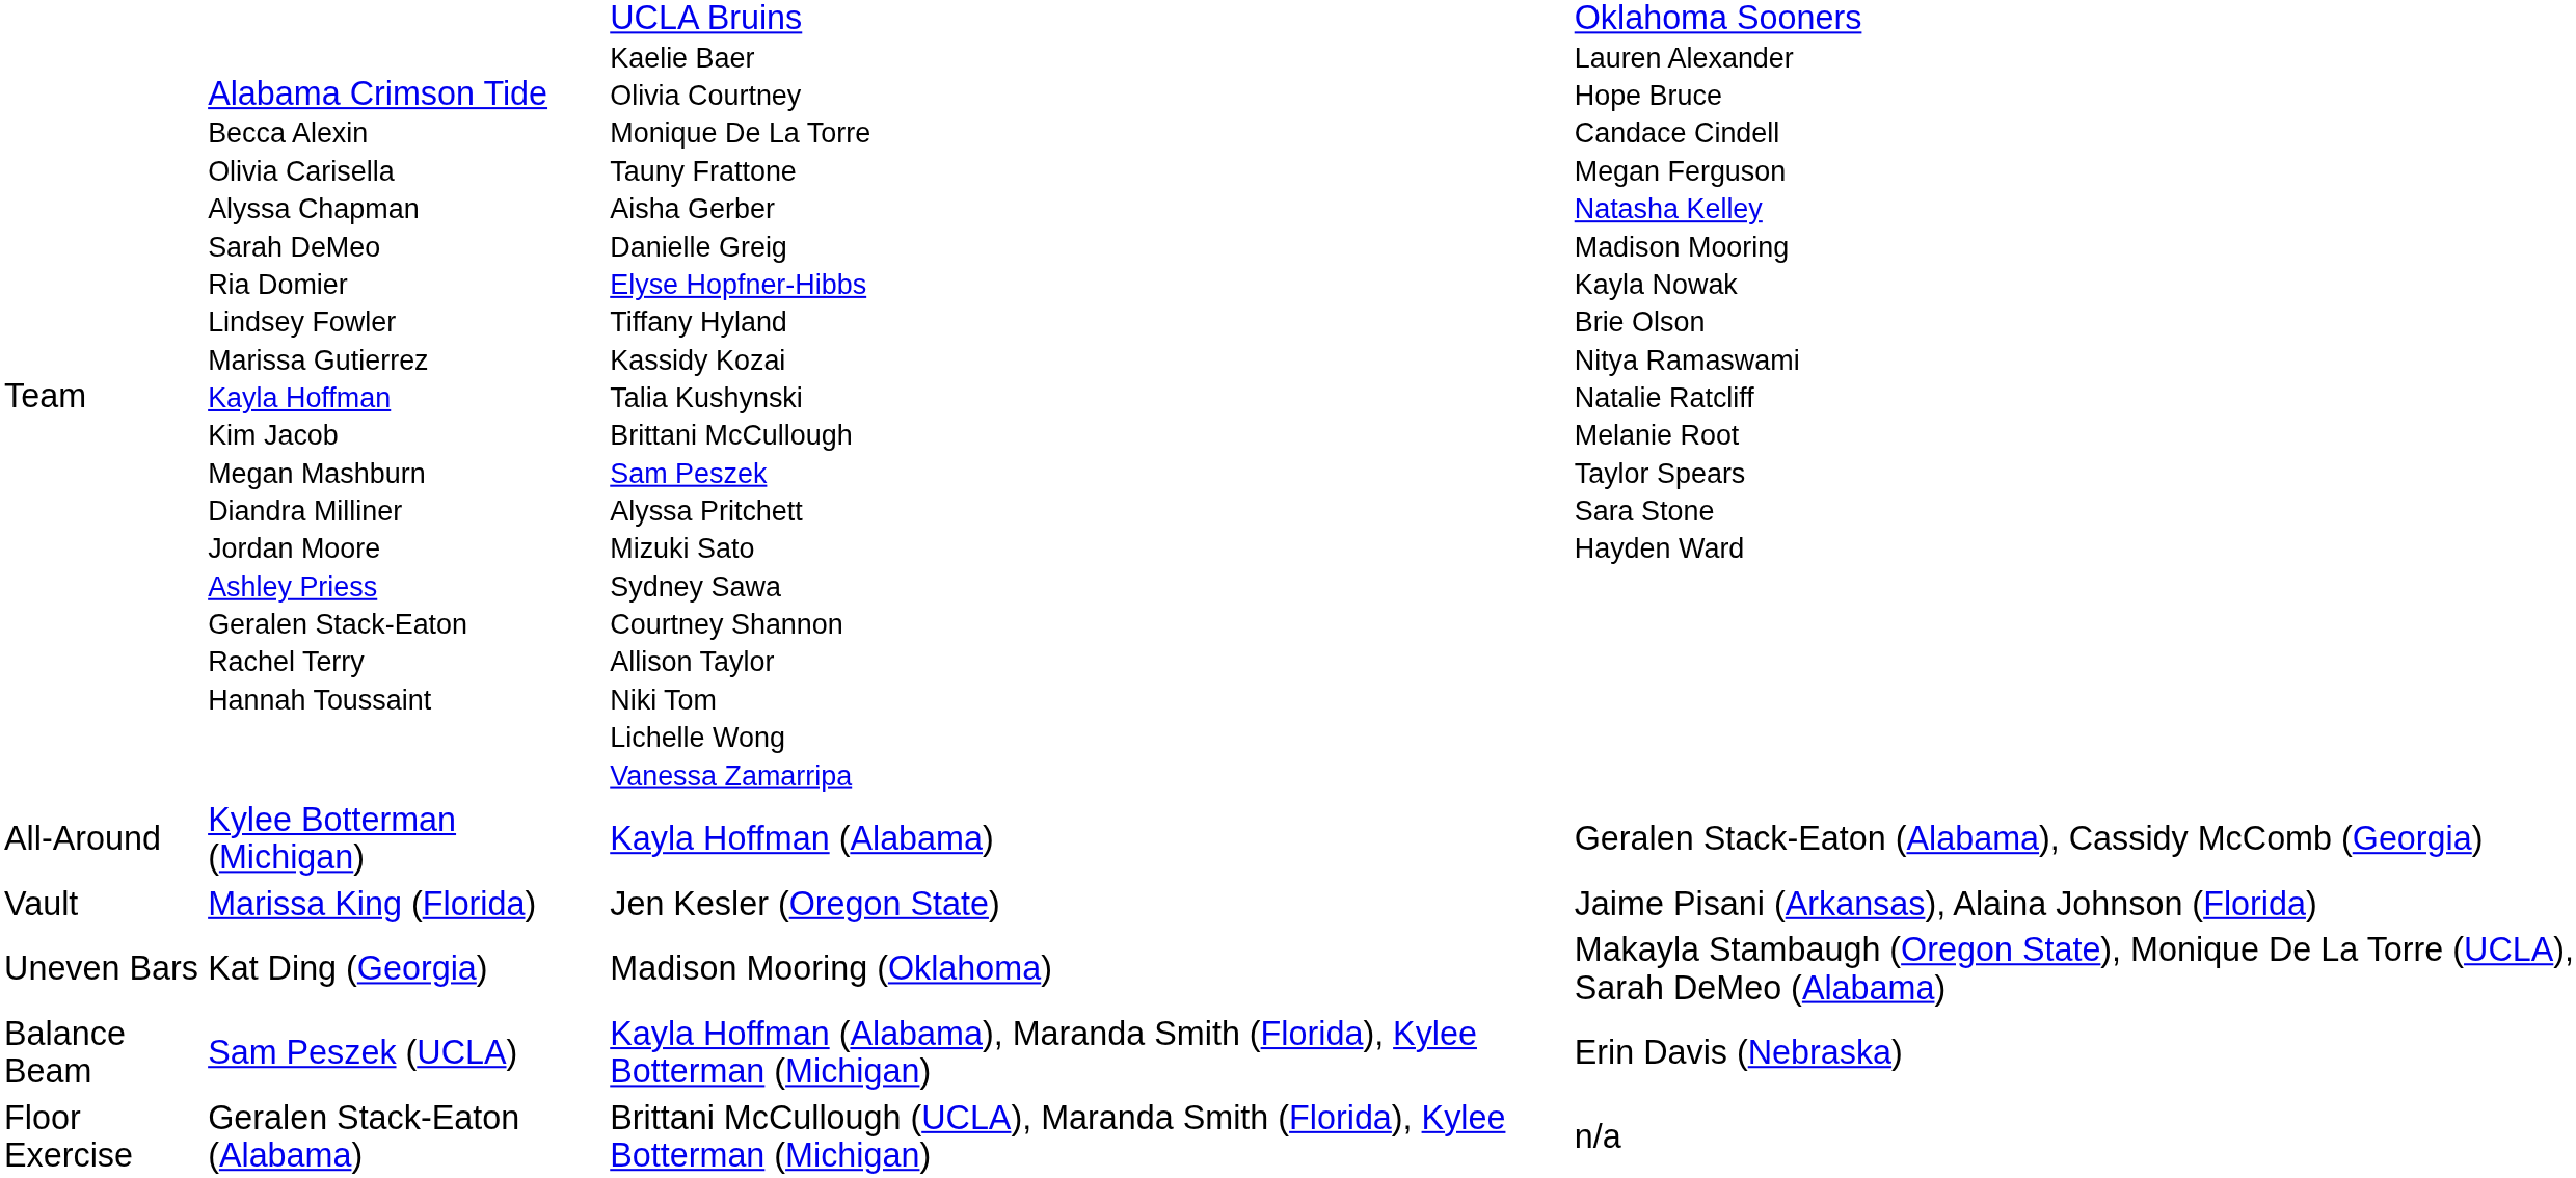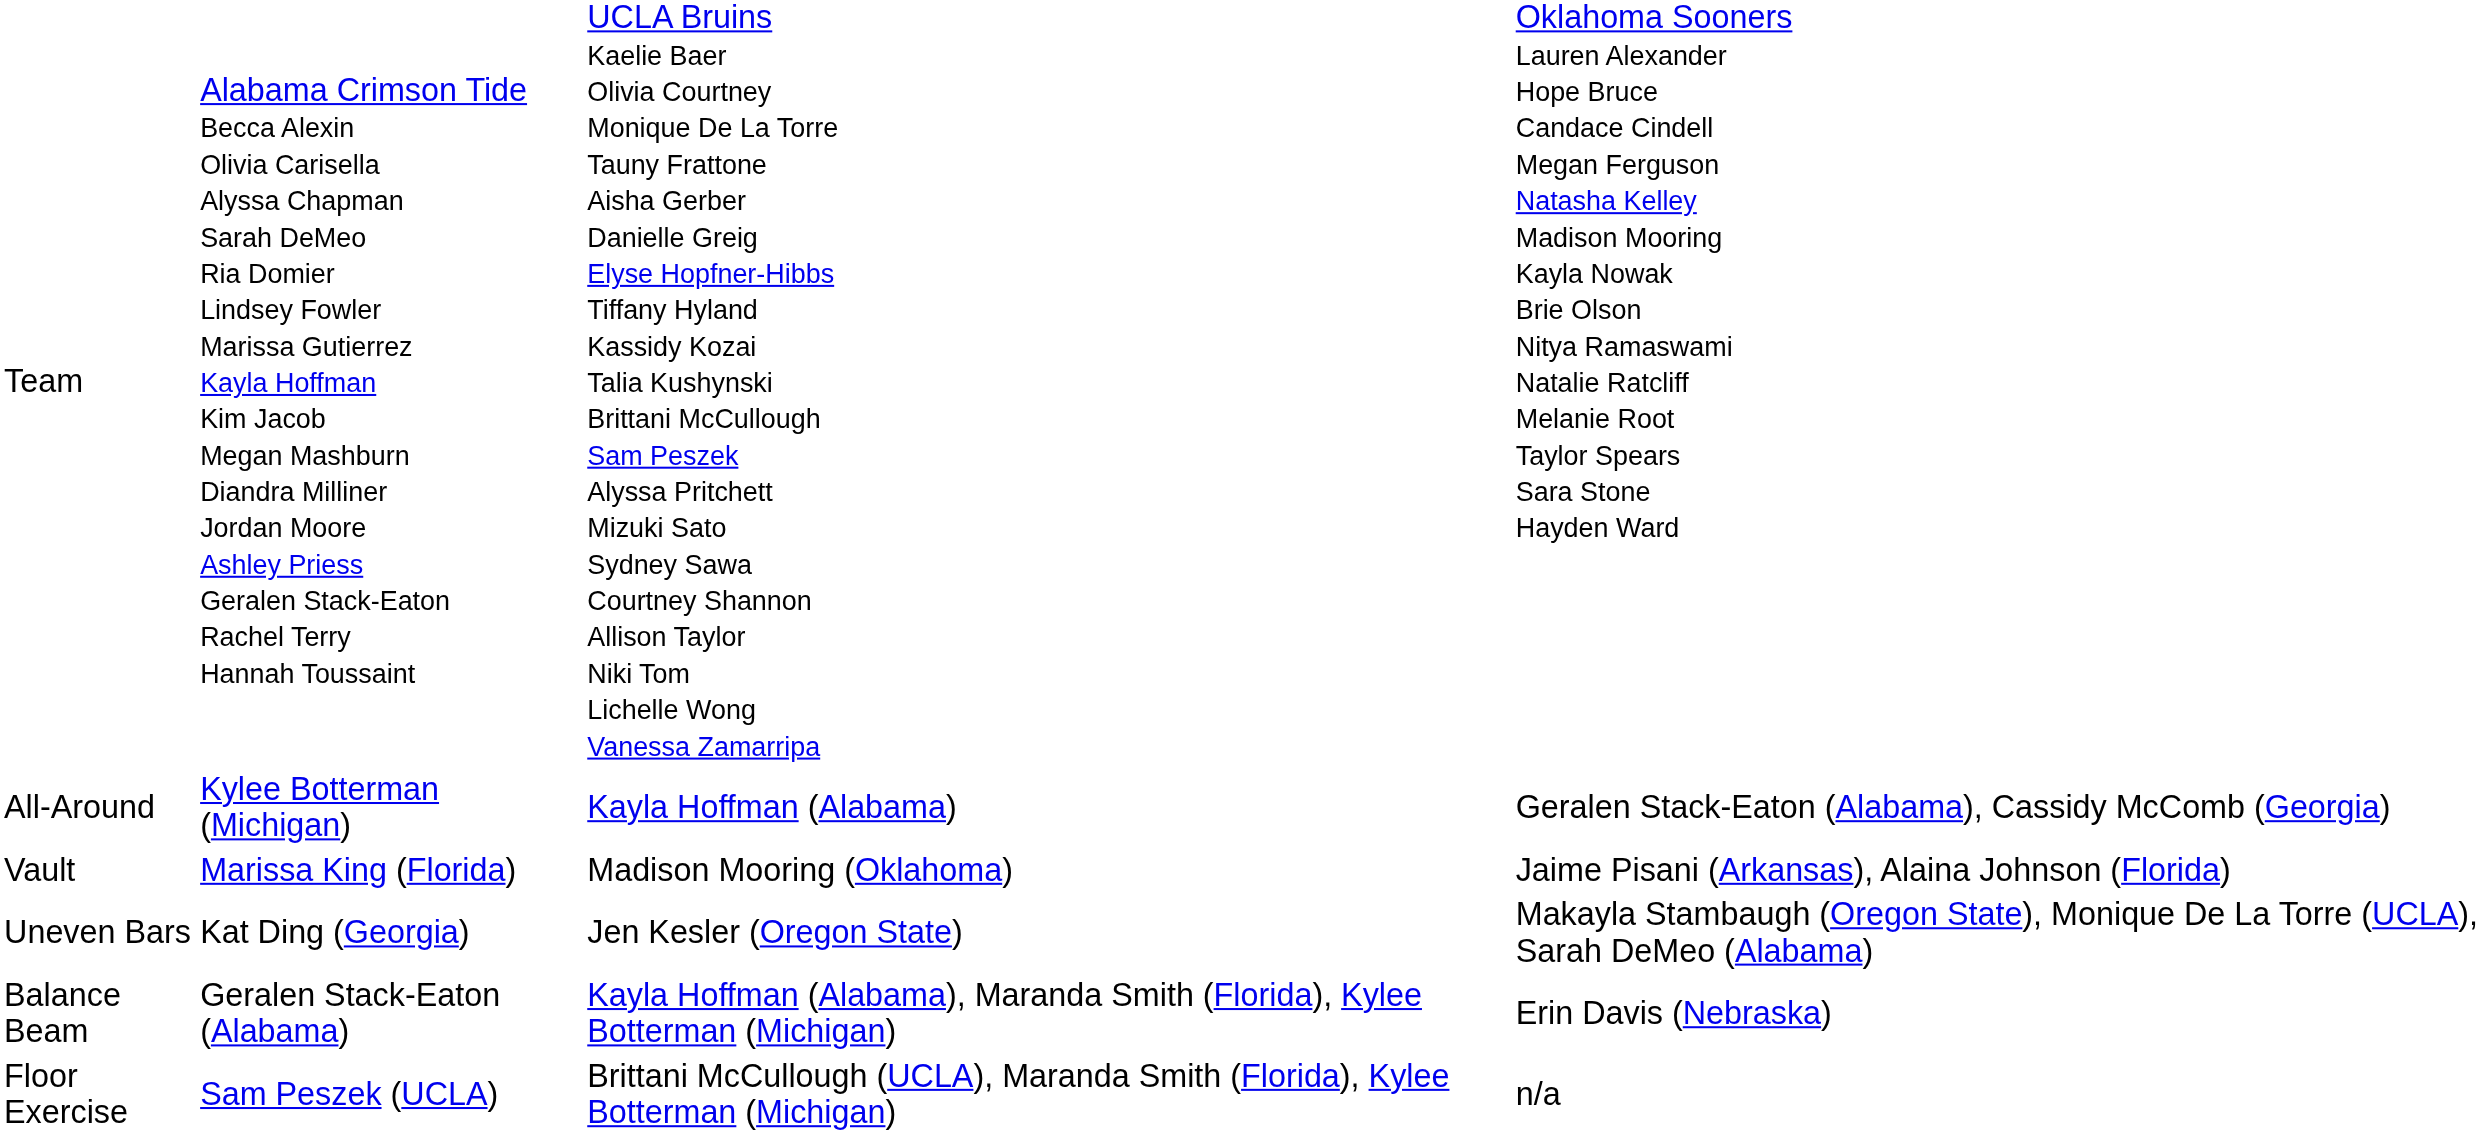Vault | column 3: Jen Kesler (Oregon State) -> Madison Mooring (Oklahoma)
Uneven Bars | column 3: Madison Mooring (Oklahoma) -> Jen Kesler (Oregon State)
Balance Beam | column 2: Sam Peszek (UCLA) -> Geralen Stack-Eaton (Alabama)
Floor Exercise | column 2: Geralen Stack-Eaton (Alabama) -> Sam Peszek (UCLA)
